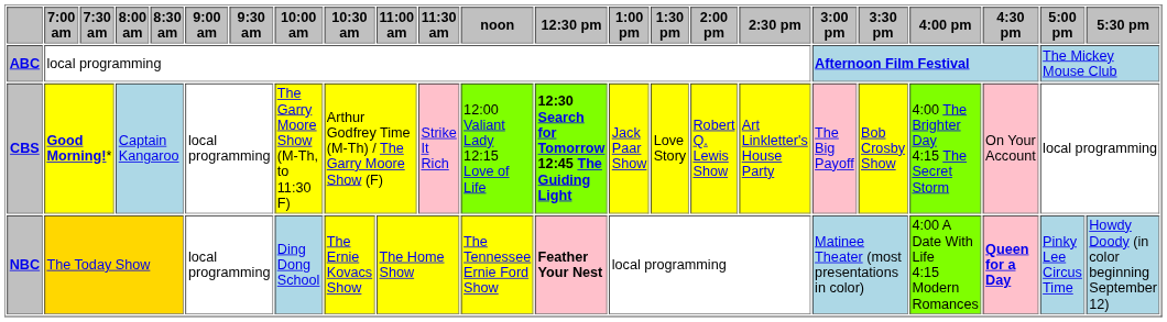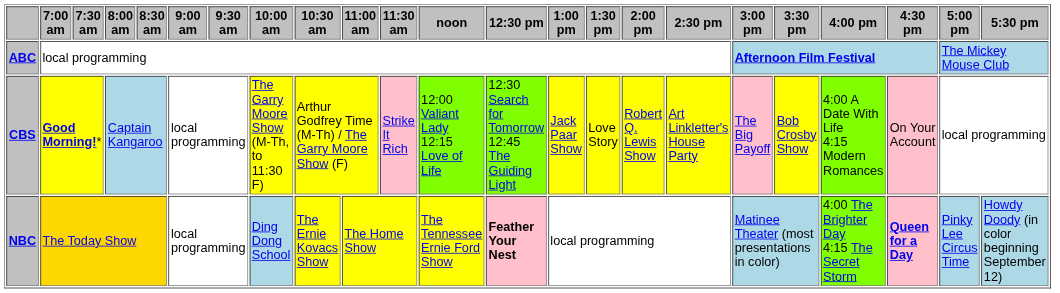CBS | 12:30 pm: bold -> normal
CBS | 4:00 pm: 4:00 The Brighter Day 4:15 The Secret Storm -> 4:00 A Date With Life 4:15 Modern Romances
NBC | 4:00 pm: 4:00 A Date With Life 4:15 Modern Romances -> 4:00 The Brighter Day 4:15 The Secret Storm
